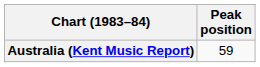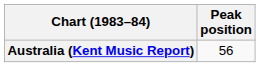Australia (Kent Music Report) | Peak position: 59 -> 56
